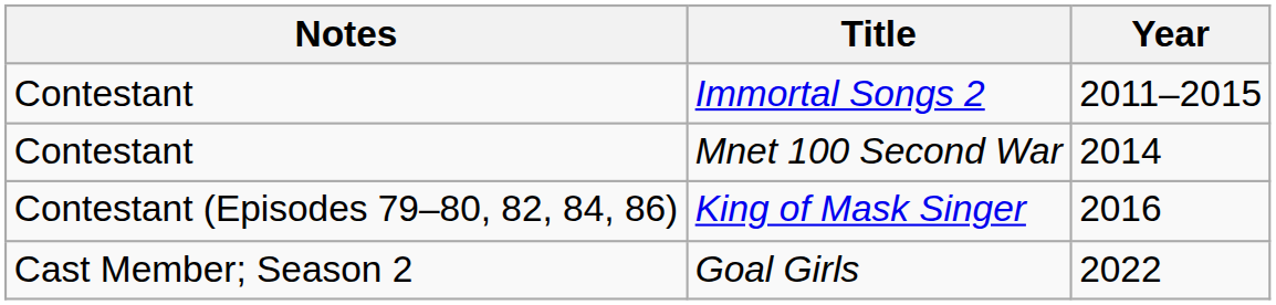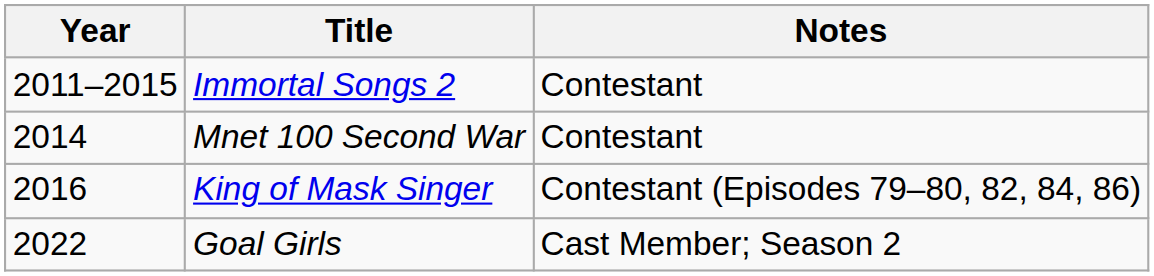columns swapped: Year <-> Notes
